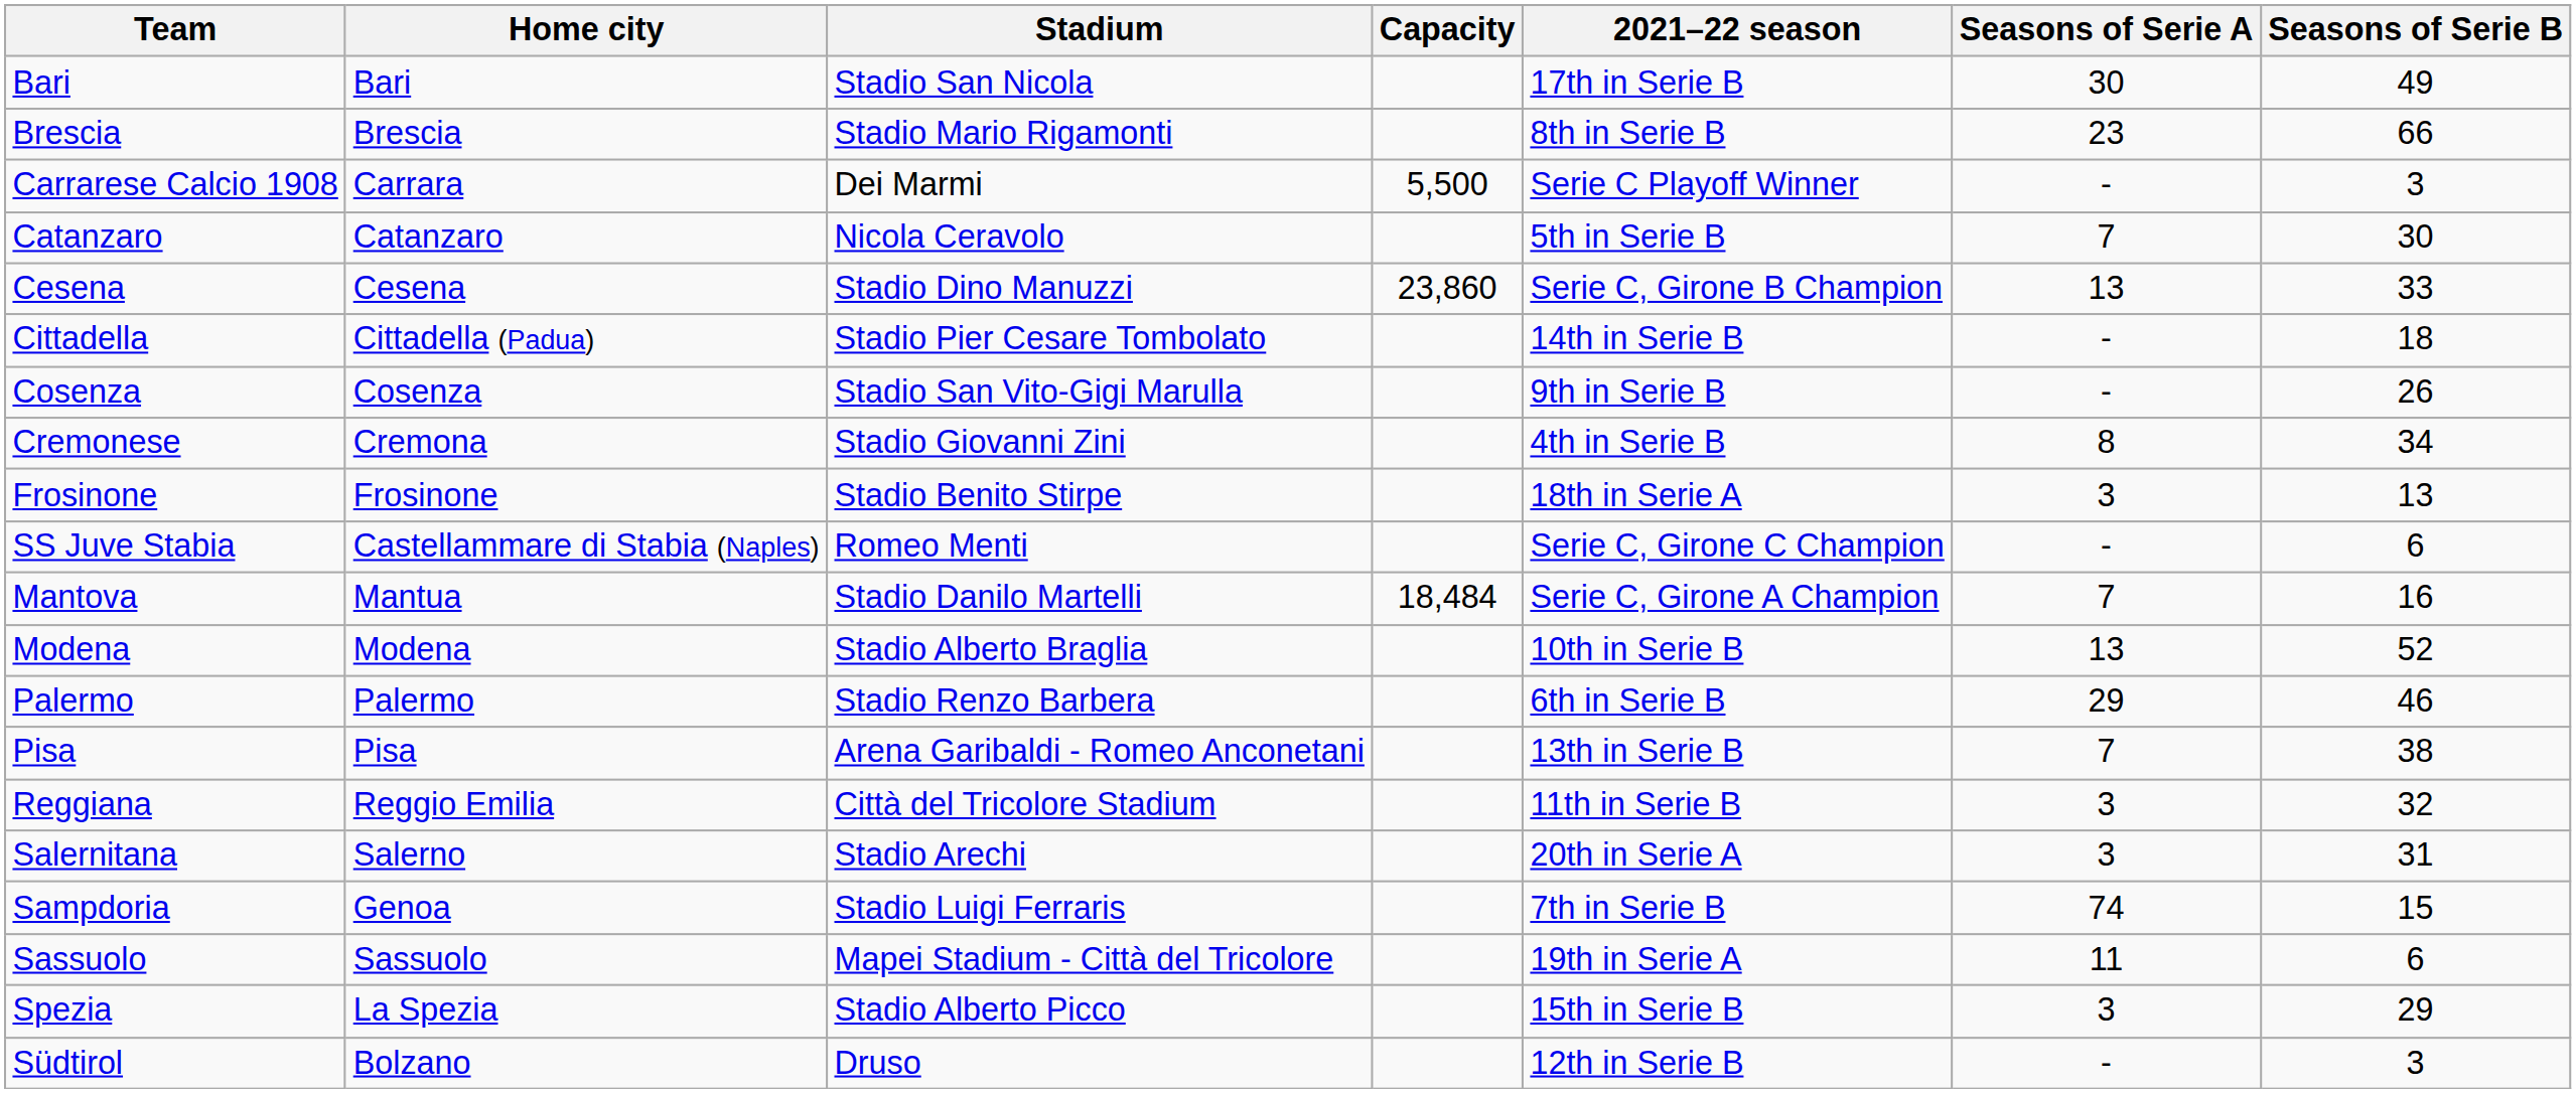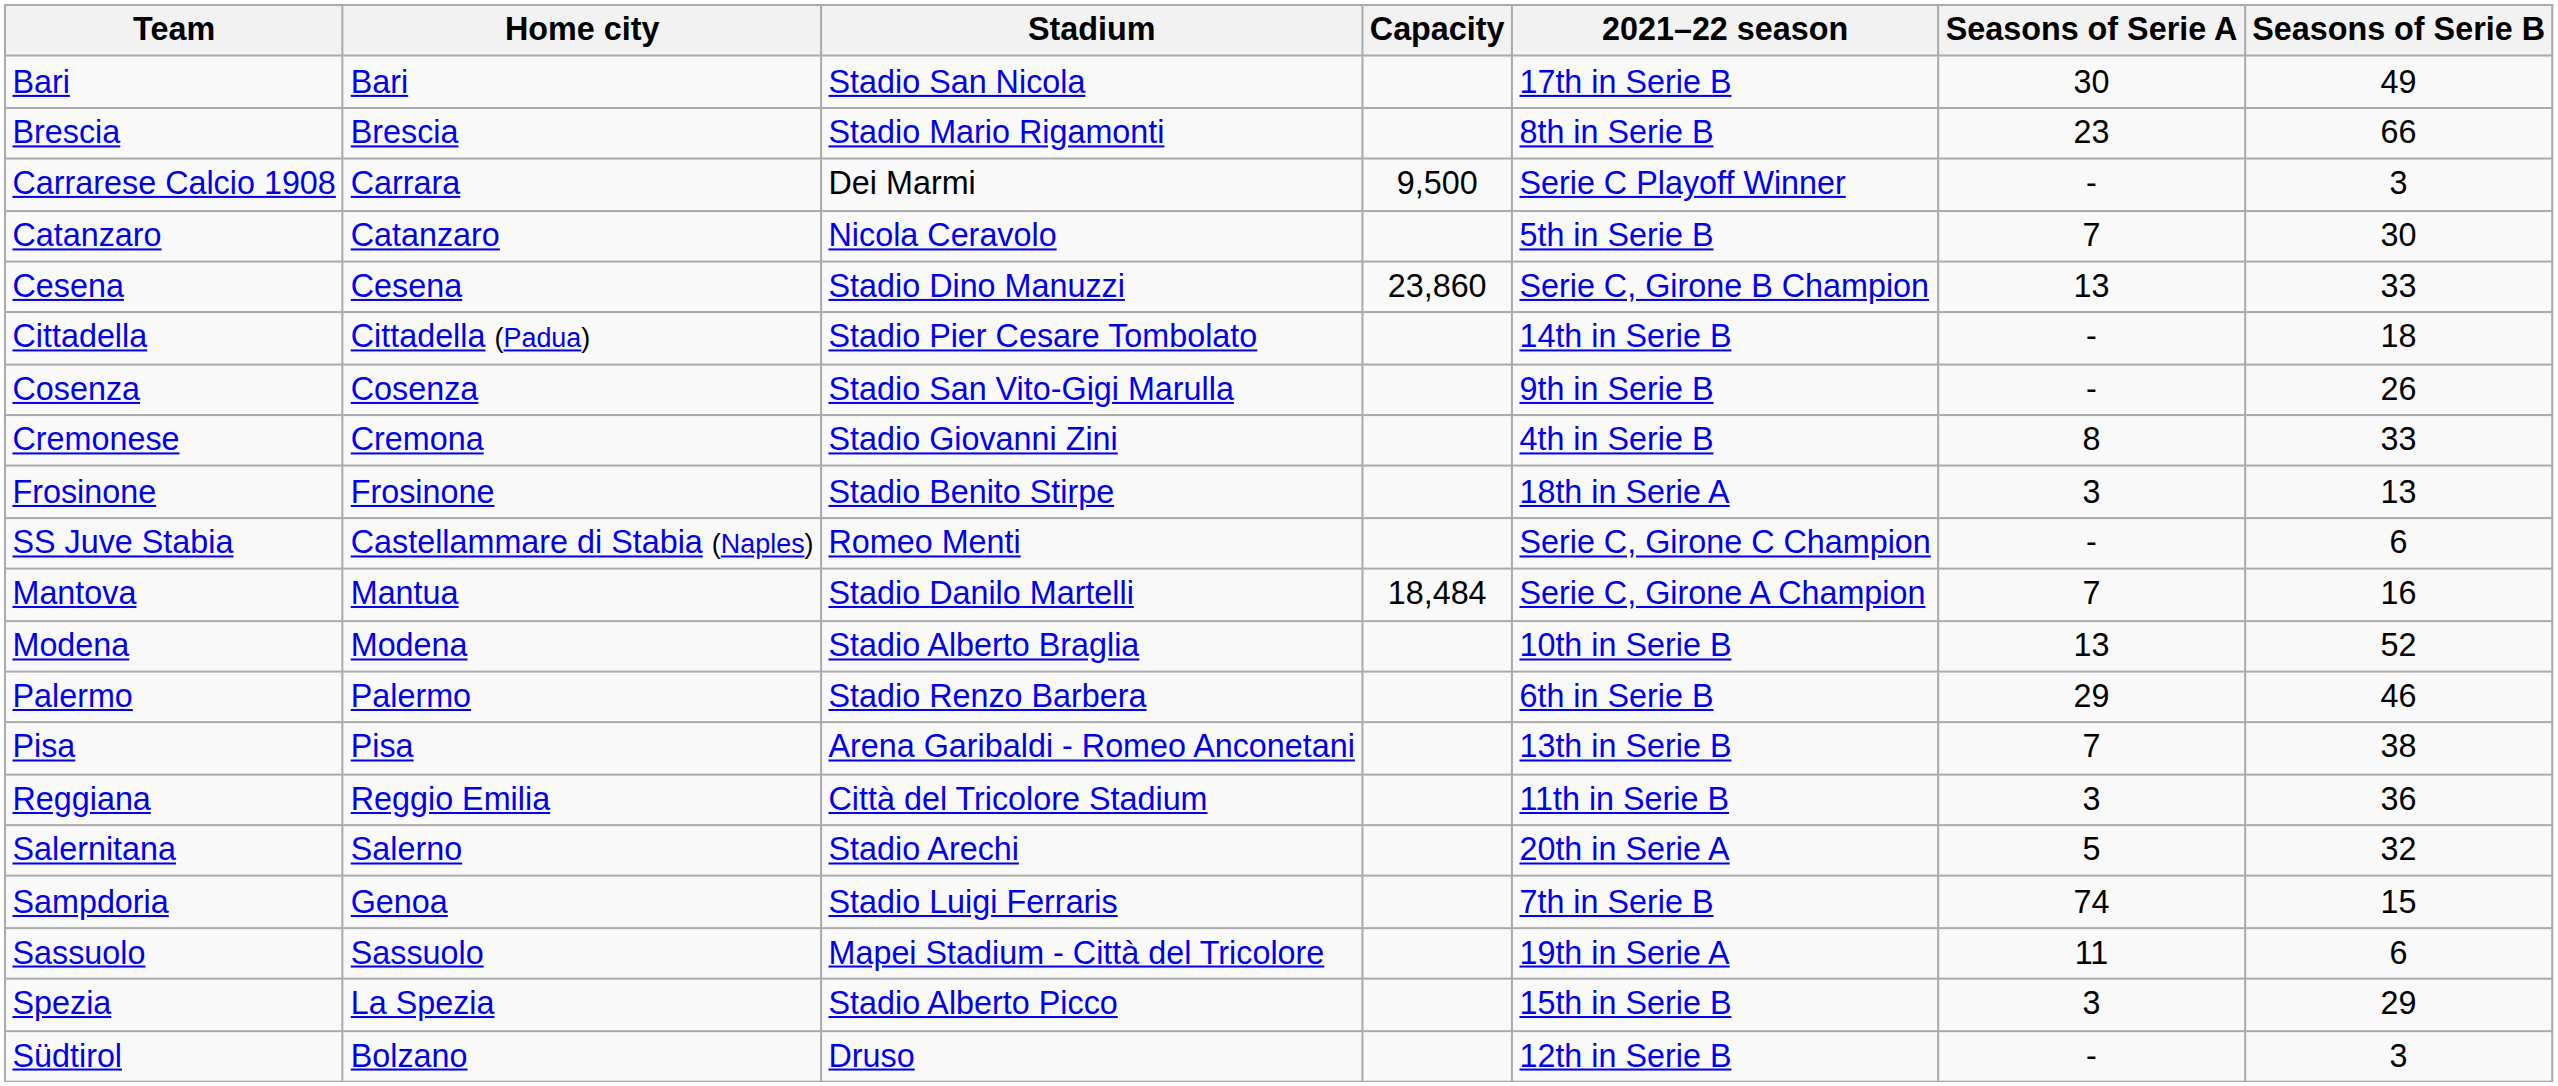Carrarese Calcio 1908 | Capacity: 5,500 -> 9,500
Cremonese | Seasons of Serie B: 34 -> 33
Reggiana | Seasons of Serie B: 32 -> 36
Salernitana | Seasons of Serie A: 3 -> 5
Salernitana | Seasons of Serie B: 31 -> 32
